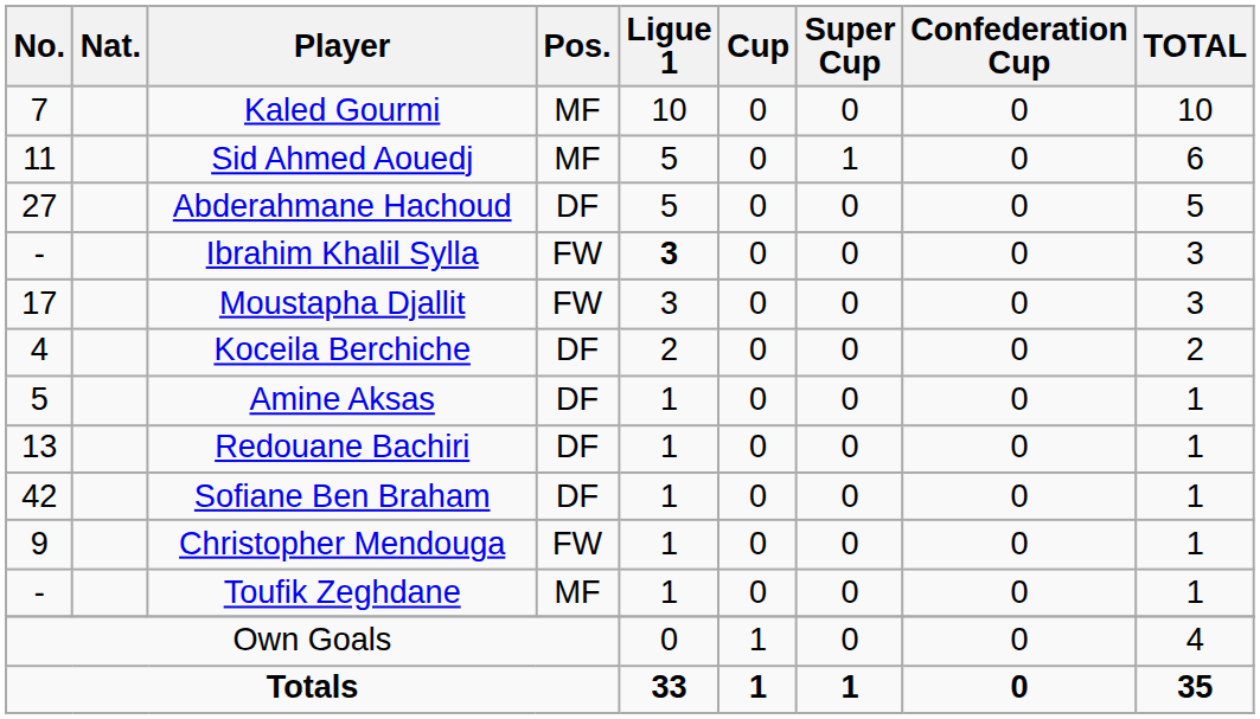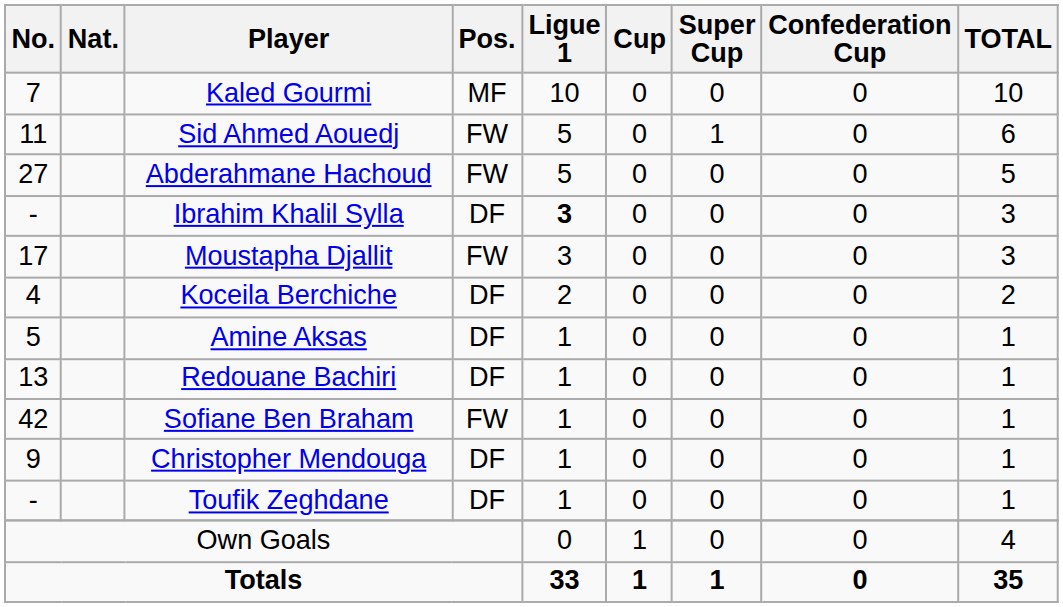Sid Ahmed Aouedj | Pos.: MF -> FW
Abderahmane Hachoud | Pos.: DF -> FW
Ibrahim Khalil Sylla | Pos.: FW -> DF
Sofiane Ben Braham | Pos.: DF -> FW
Christopher Mendouga | Pos.: FW -> DF
Toufik Zeghdane | Pos.: MF -> DF
